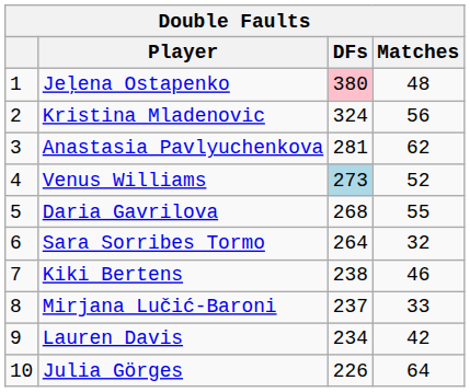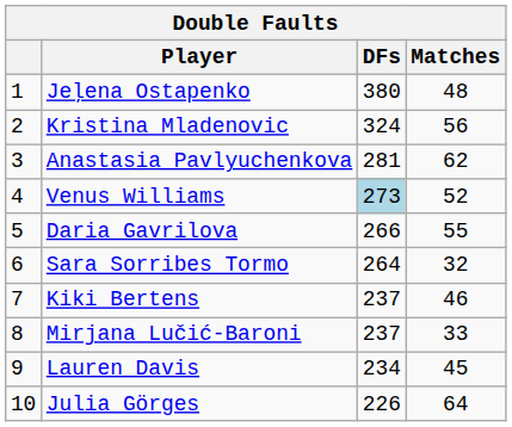Jeļena Ostapenko | DFs: pink background -> no background
Daria Gavrilova | DFs: 268 -> 266
Kiki Bertens | DFs: 238 -> 237
Lauren Davis | Matches: 42 -> 45
